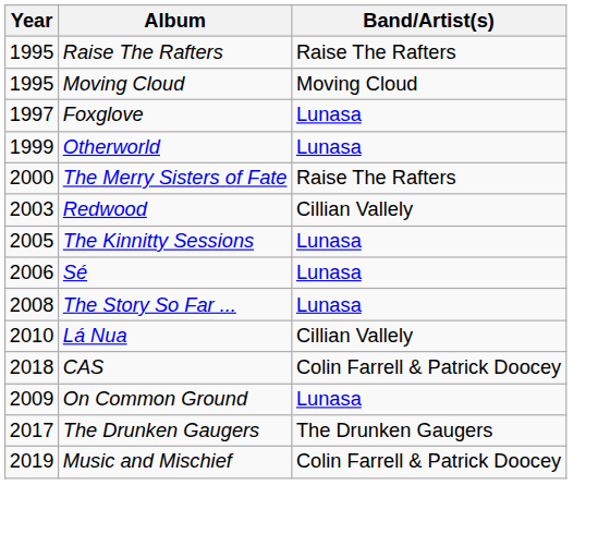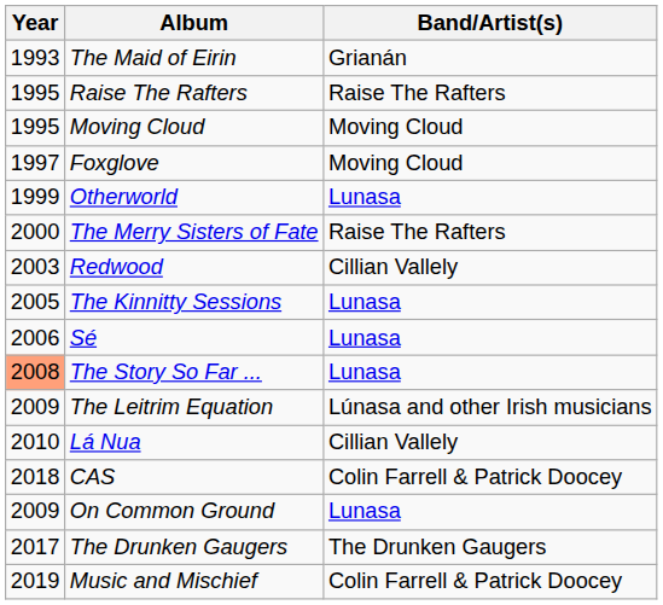+ row: 1993 | The Maid of Eirin | Grianán
Foxglove | Band/Artist(s): Lunasa -> Moving Cloud
The Story So Far ... | Year: no background -> lightsalmon background
+ row: 2009 | The Leitrim Equation | Lúnasa and other Irish musicians
